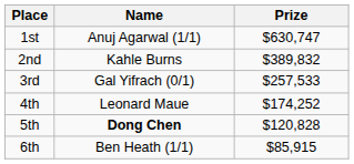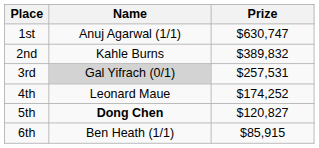3rd | Name: no background -> lightgrey background
3rd | Prize: $257,533 -> $257,531
5th | Prize: $120,828 -> $120,827
